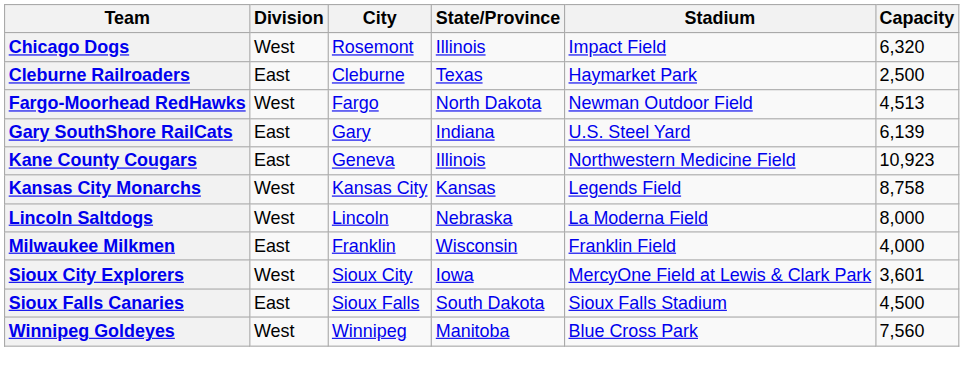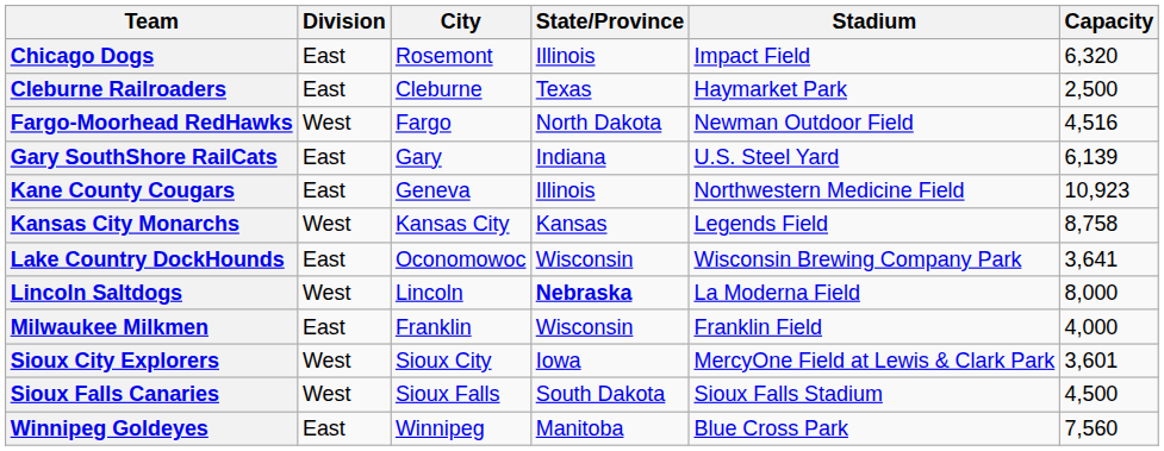Chicago Dogs | Division: West -> East
Fargo-Moorhead RedHawks | Capacity: 4,513 -> 4,516
+ row: Lake Country DockHounds | East | Oconomowoc | Wisconsin | Wisconsin Brewing Company Park | 3,641
Lincoln Saltdogs | State/Province: normal -> bold
Sioux Falls Canaries | Division: East -> West
Winnipeg Goldeyes | Division: West -> East
